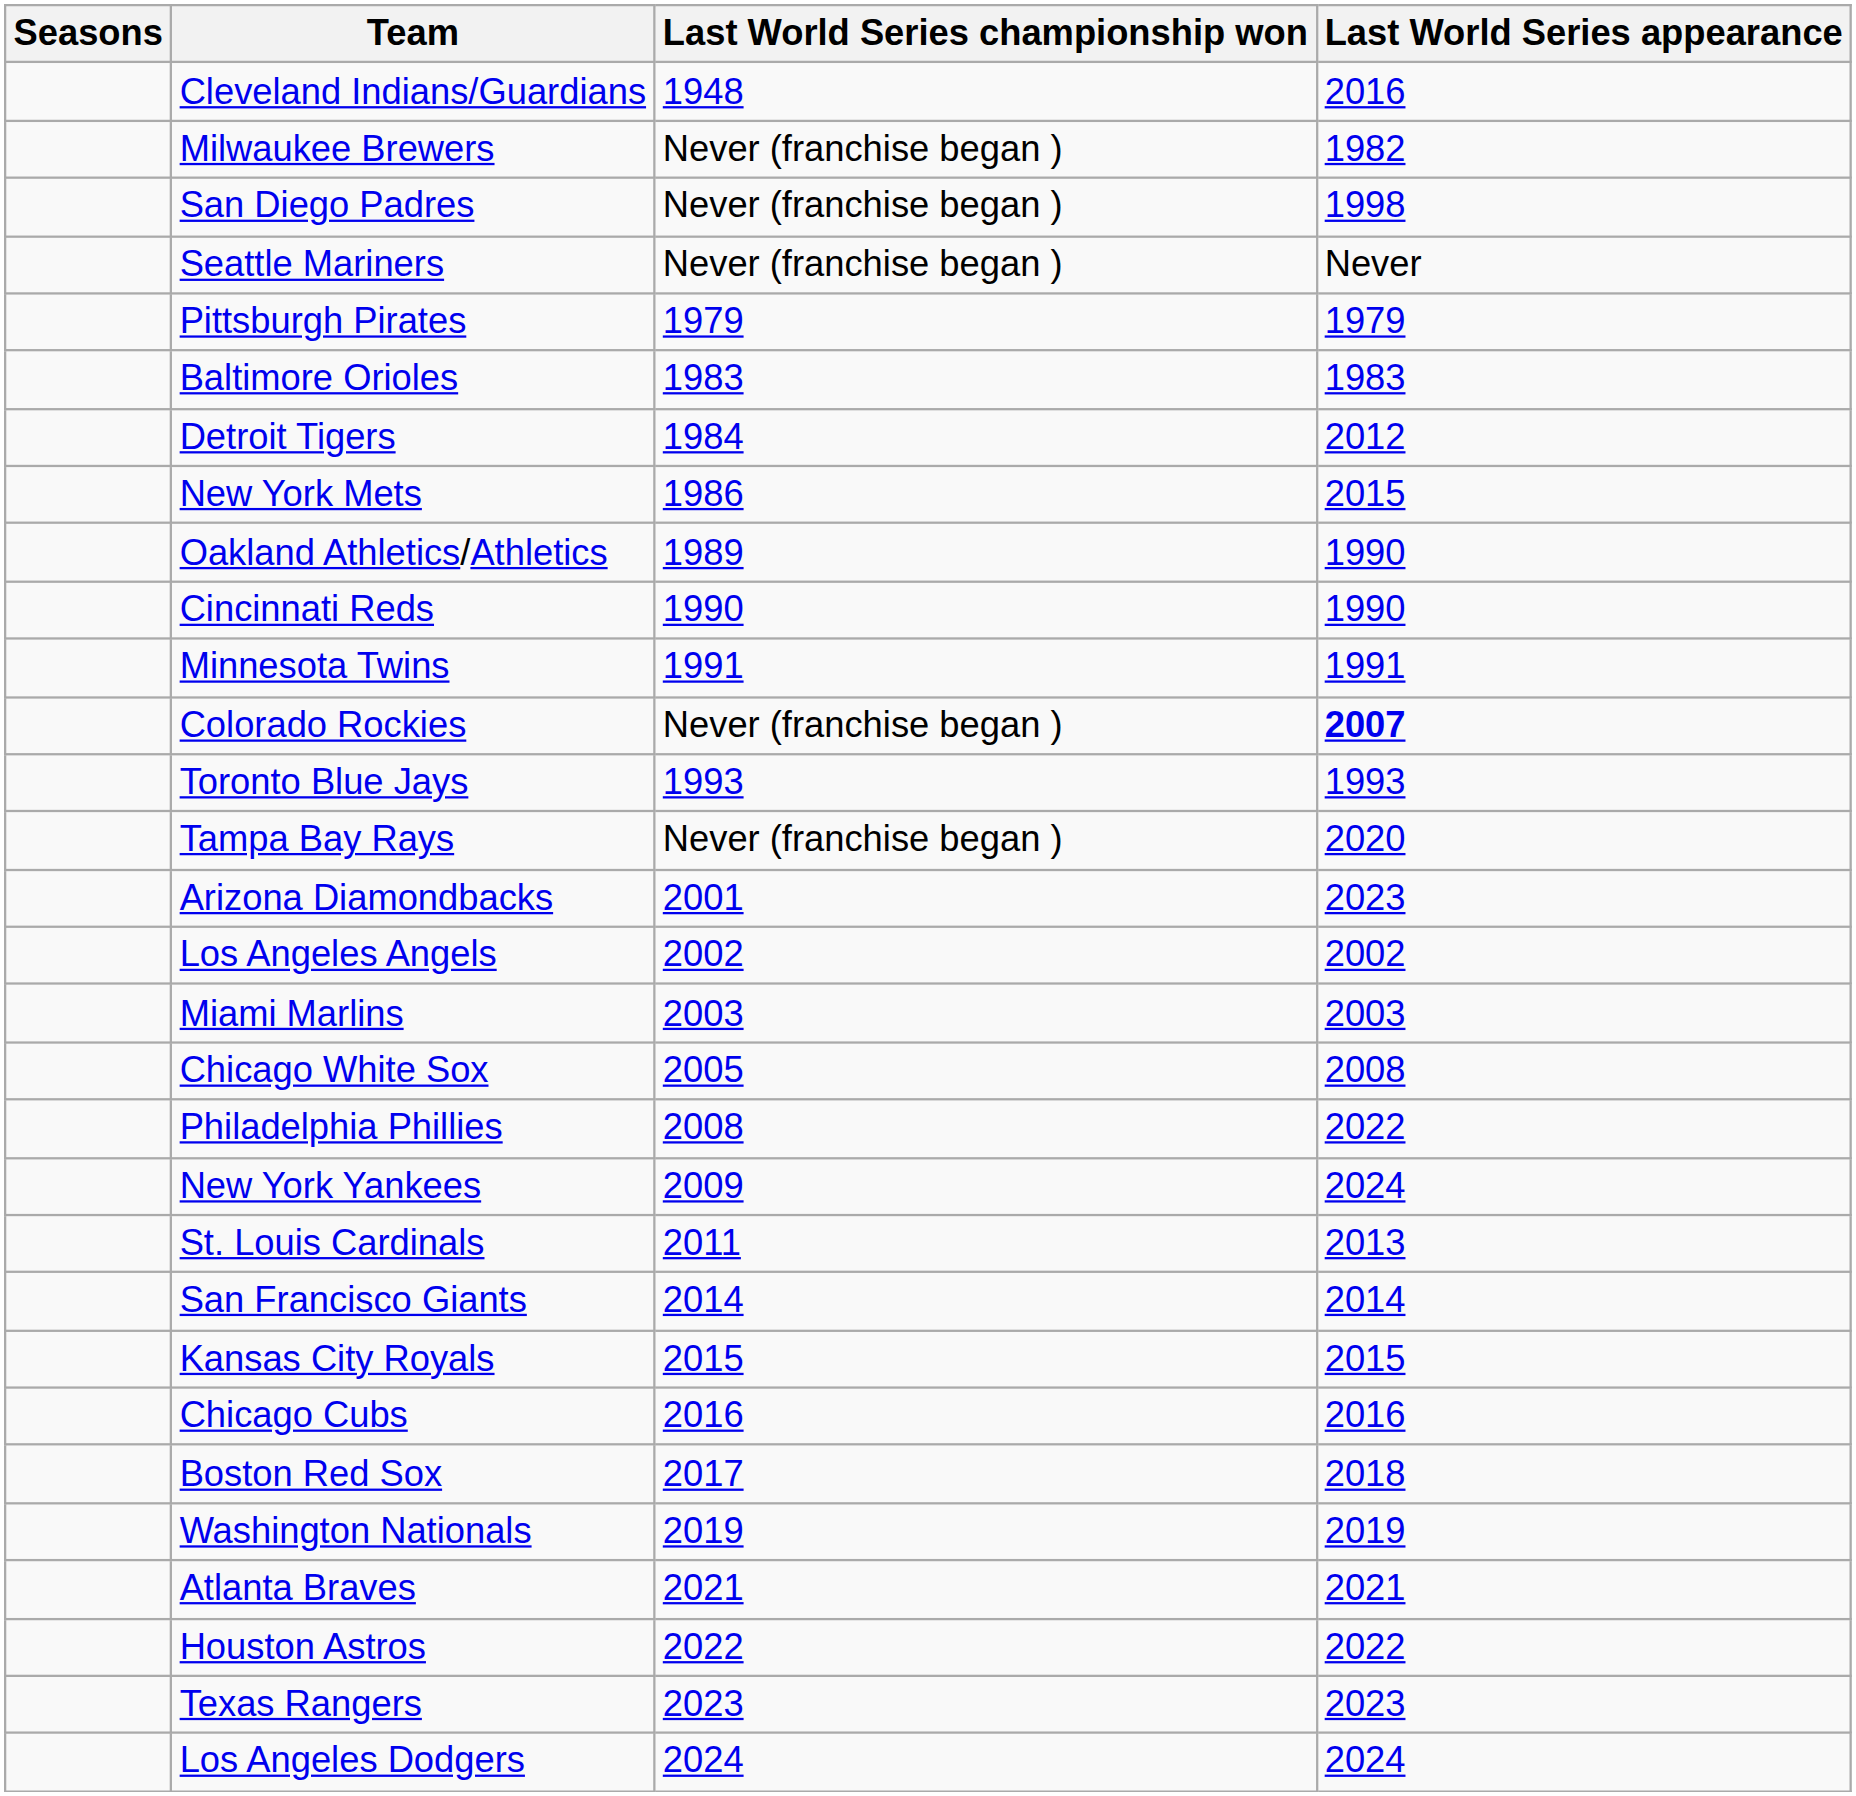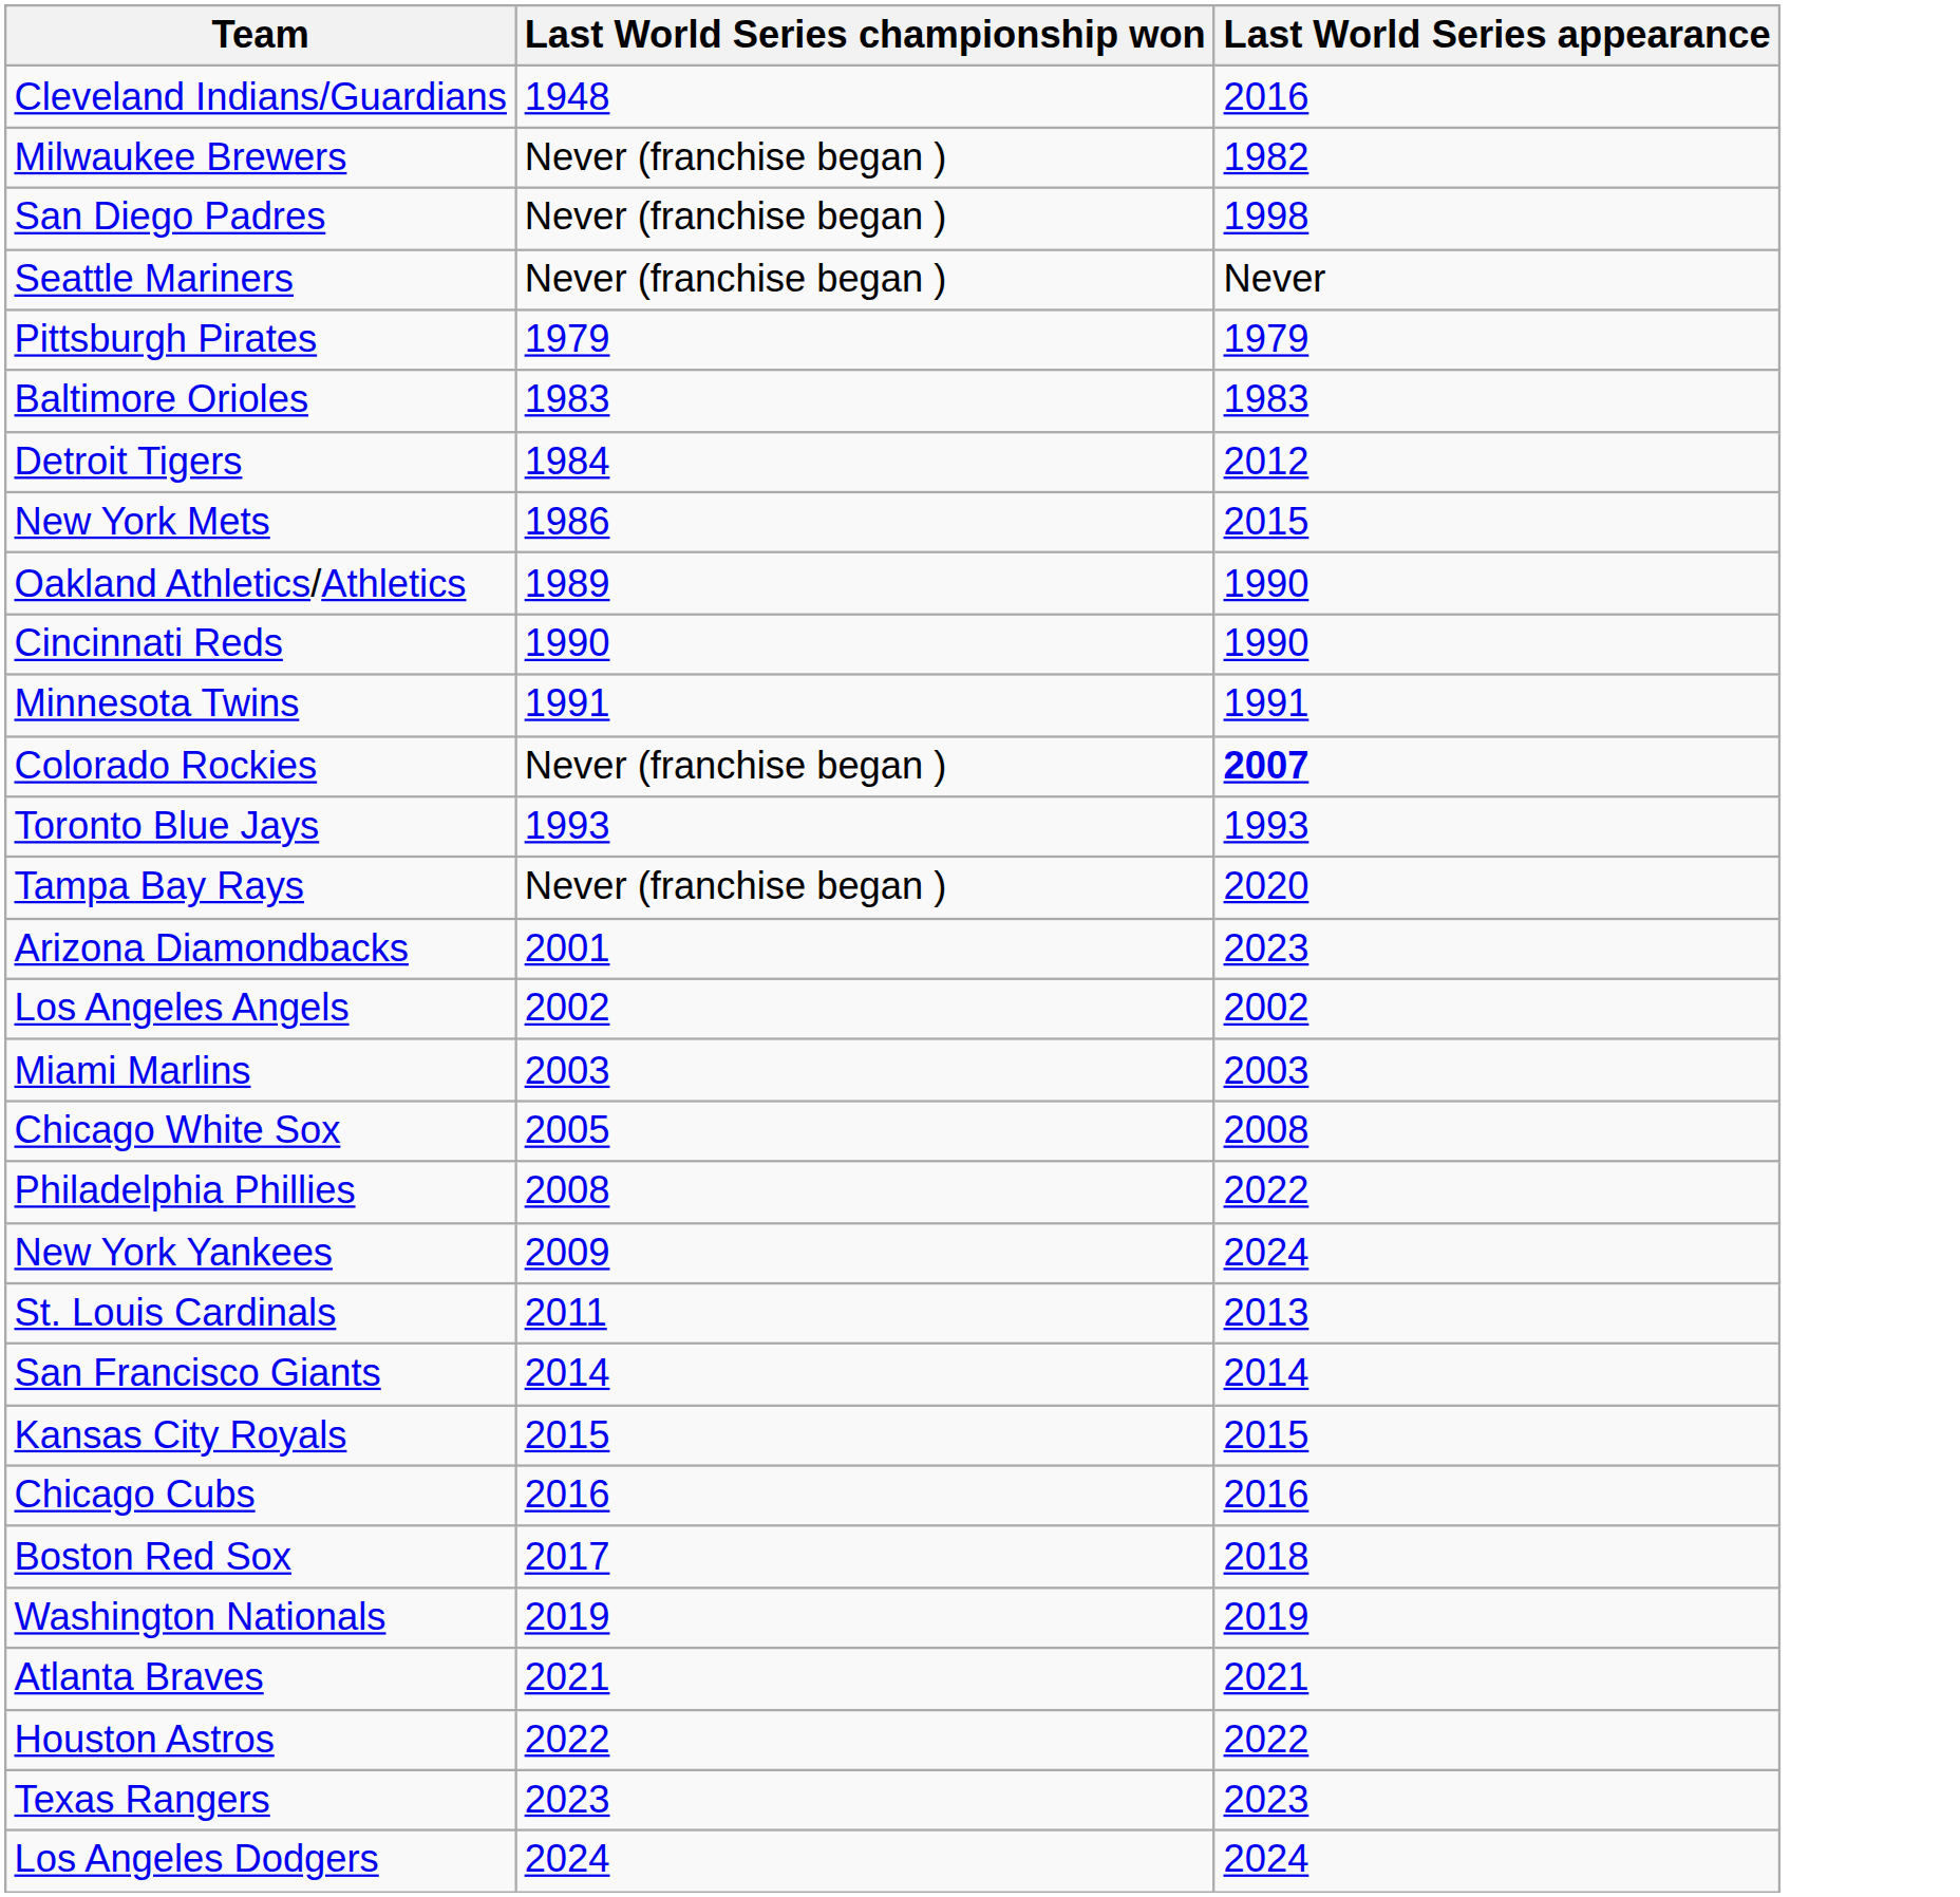- column: Seasons
